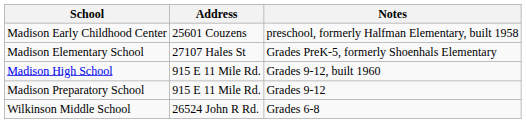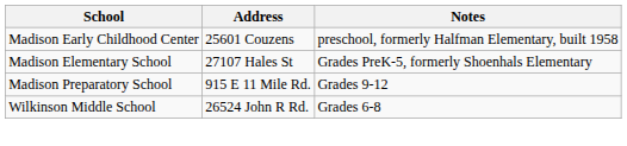- row: Madison High School | 915 E 11 Mile Rd. | Grades 9-12, built 1960
